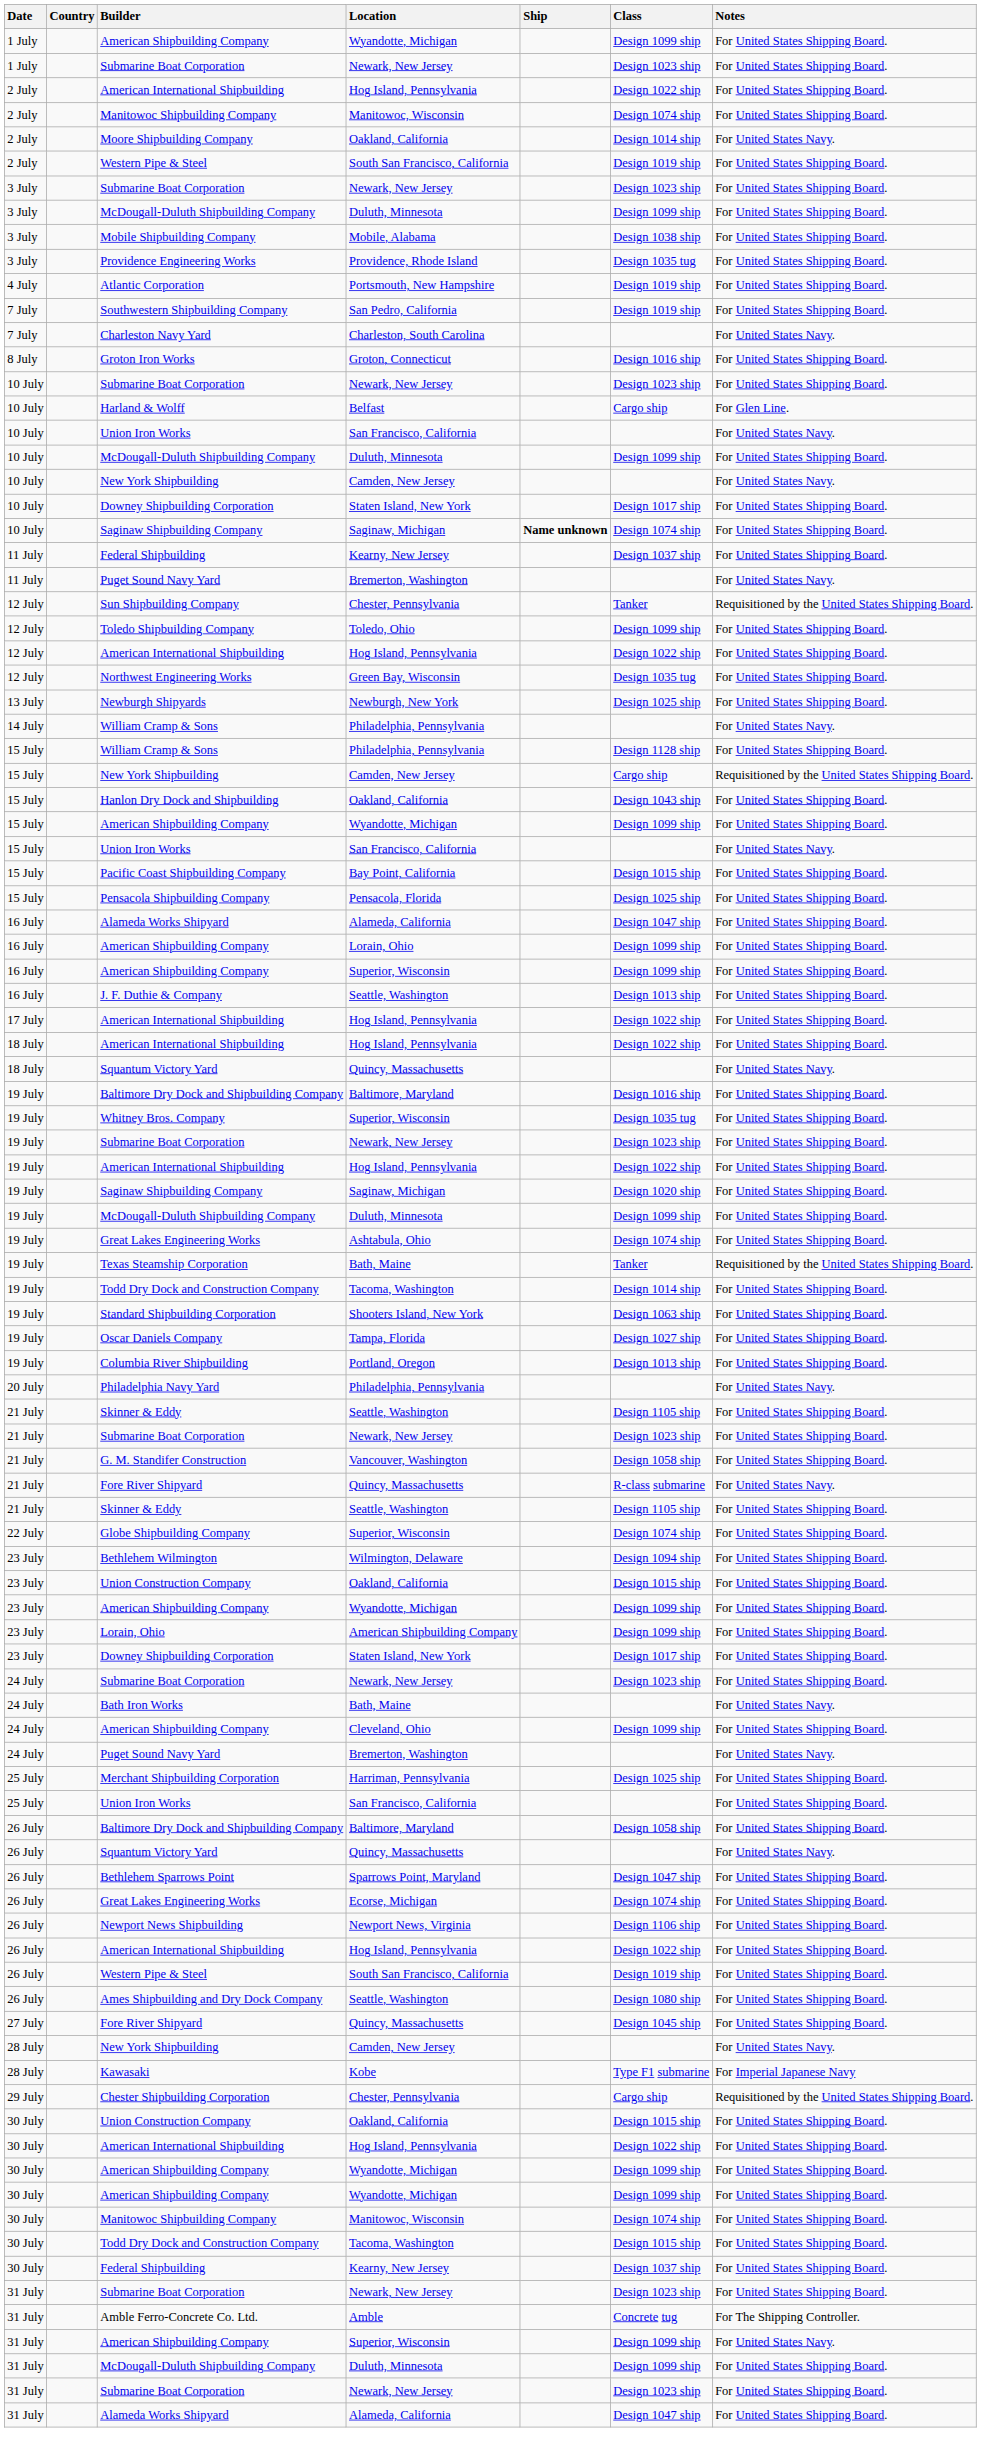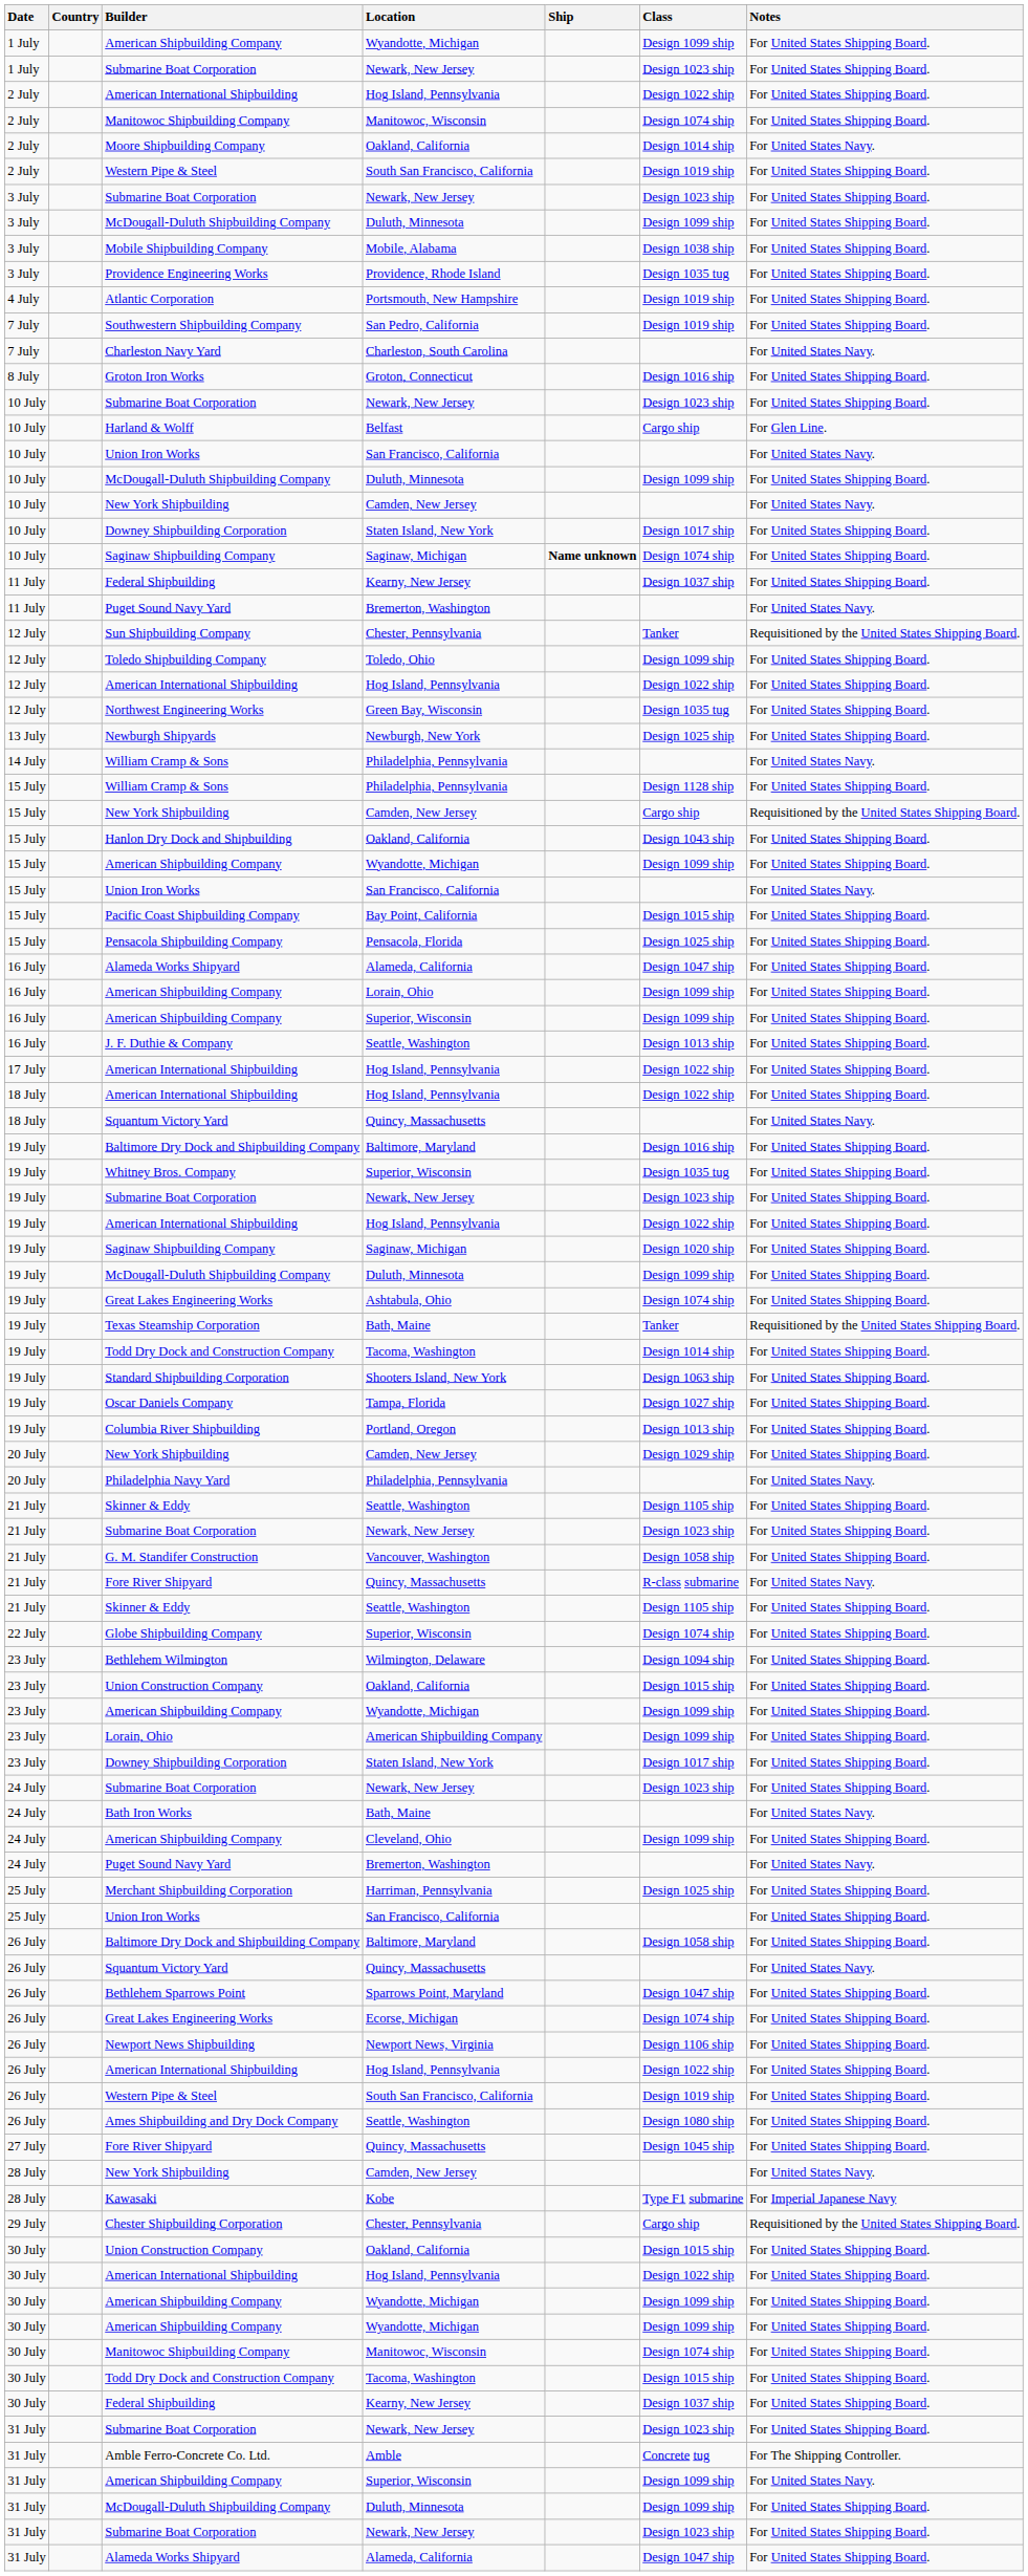+ row: 20 July | New York Shipbuilding | Camden, New Jersey | Design 1029 ship | For United States Shipping Board.
